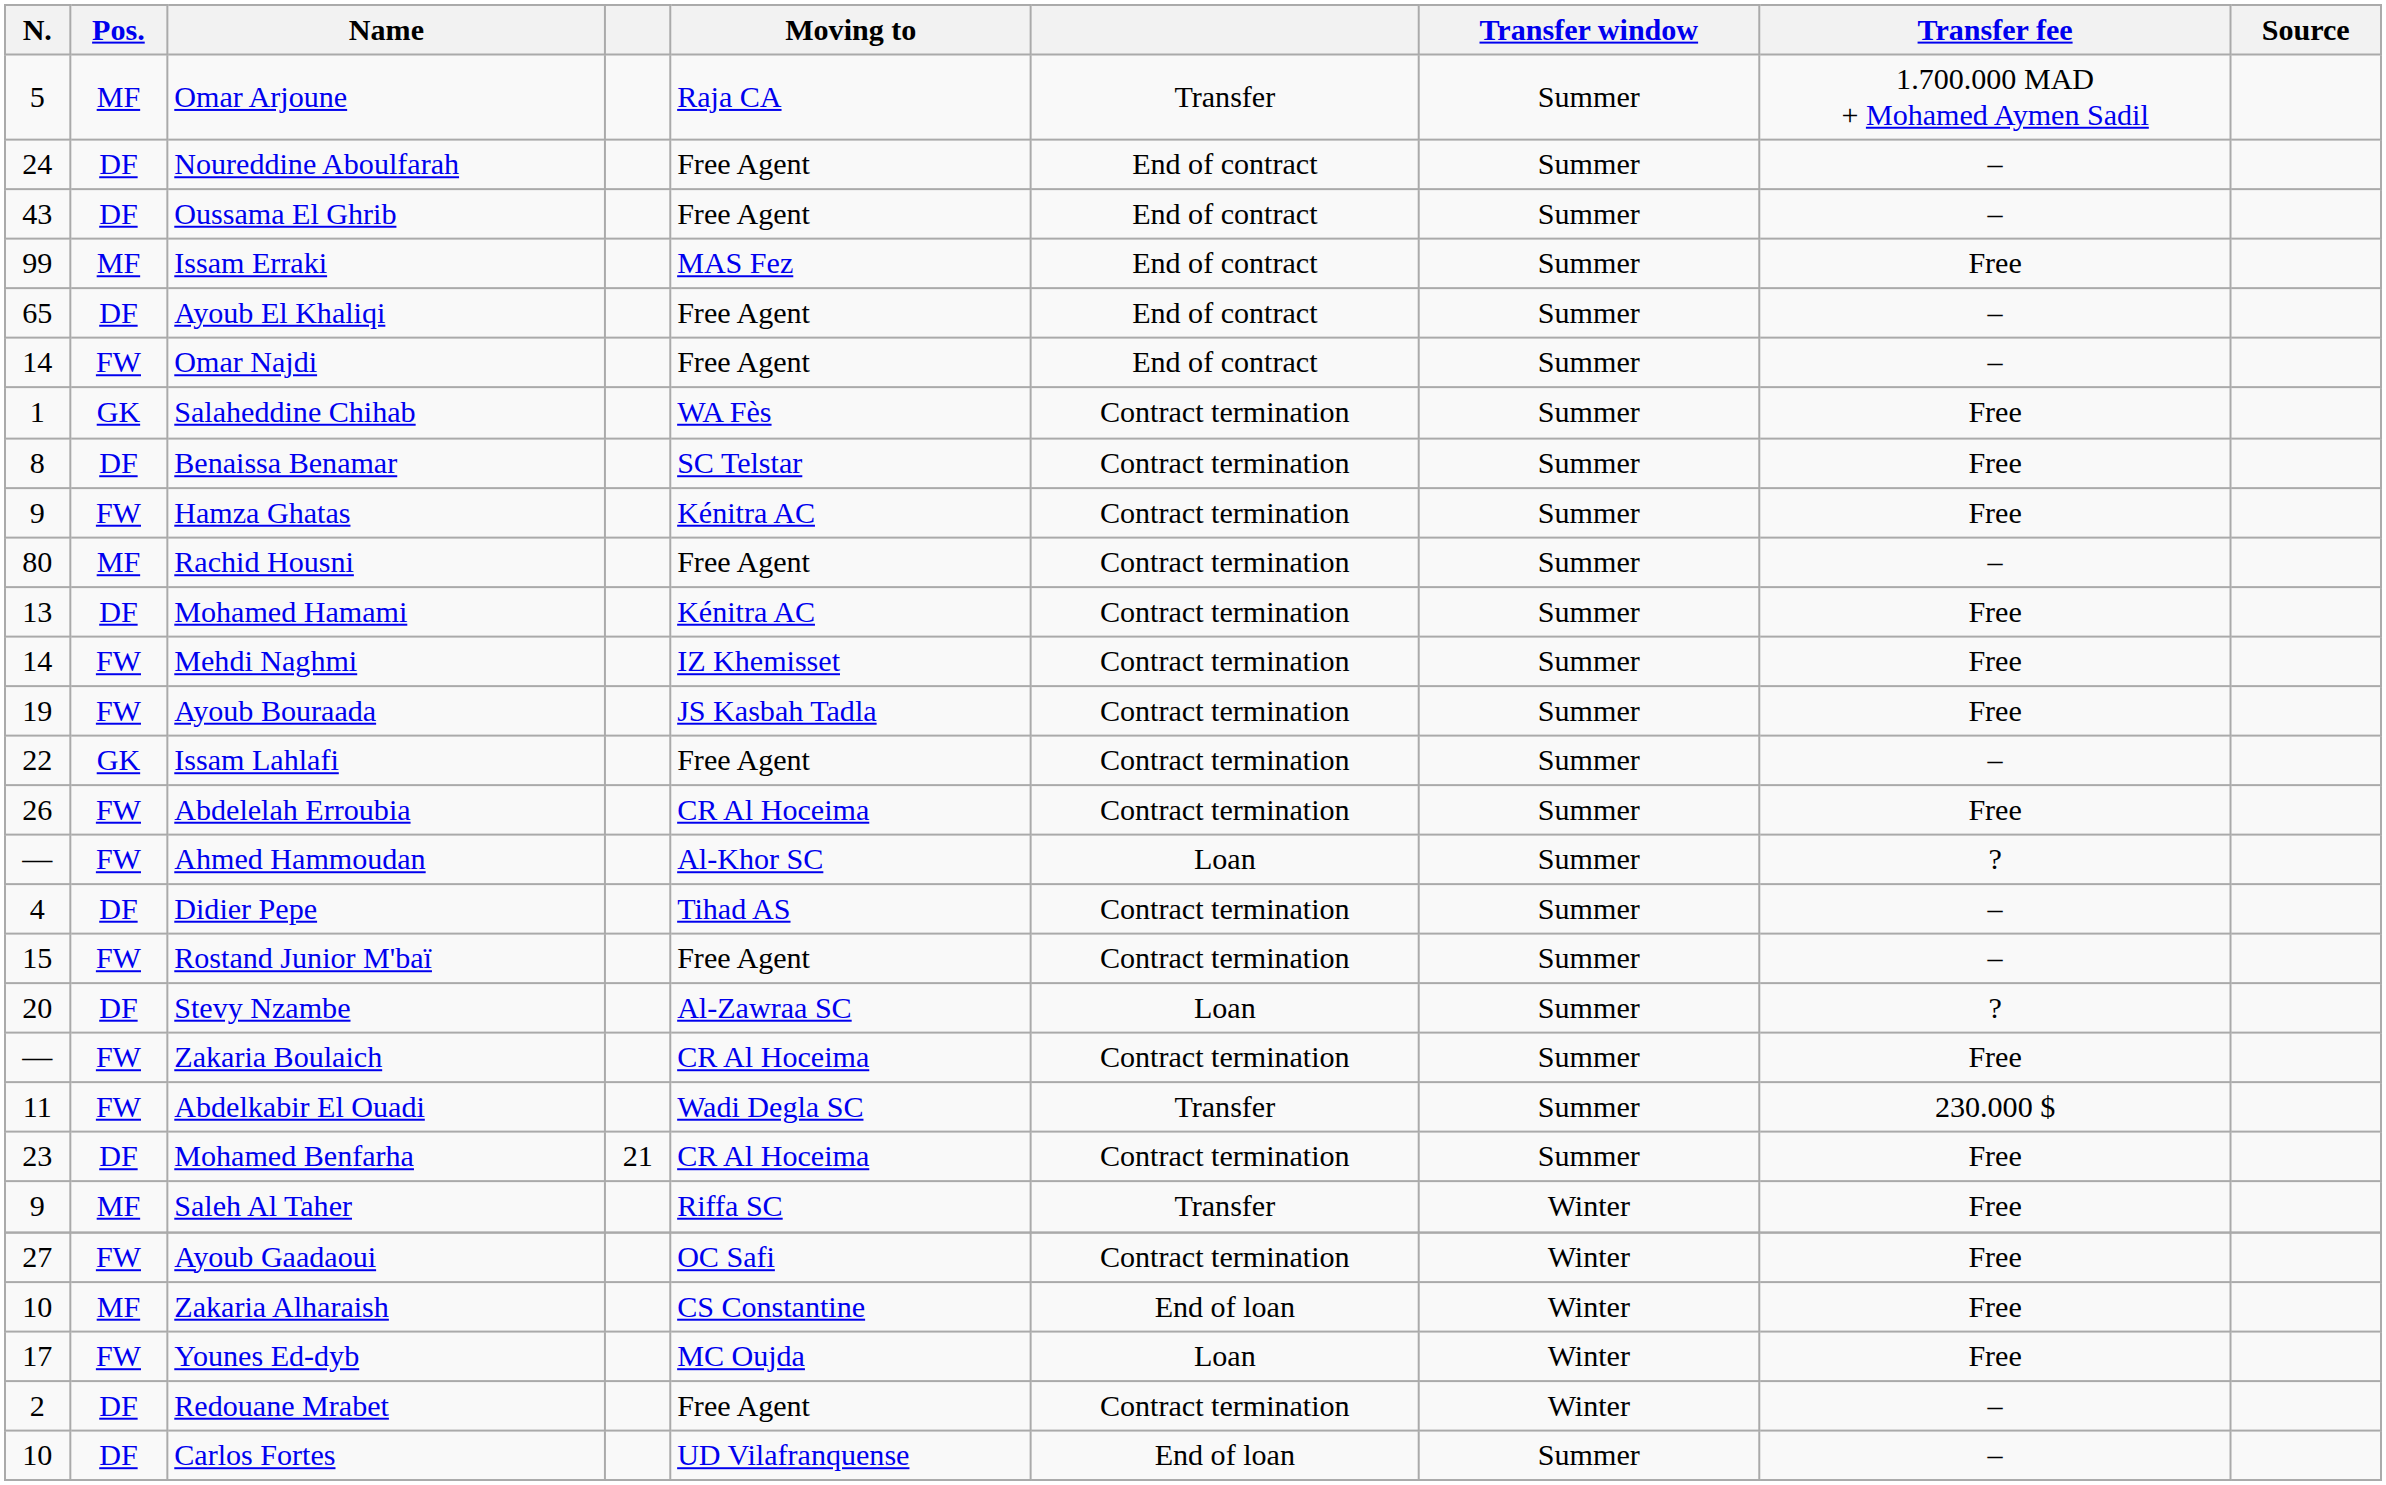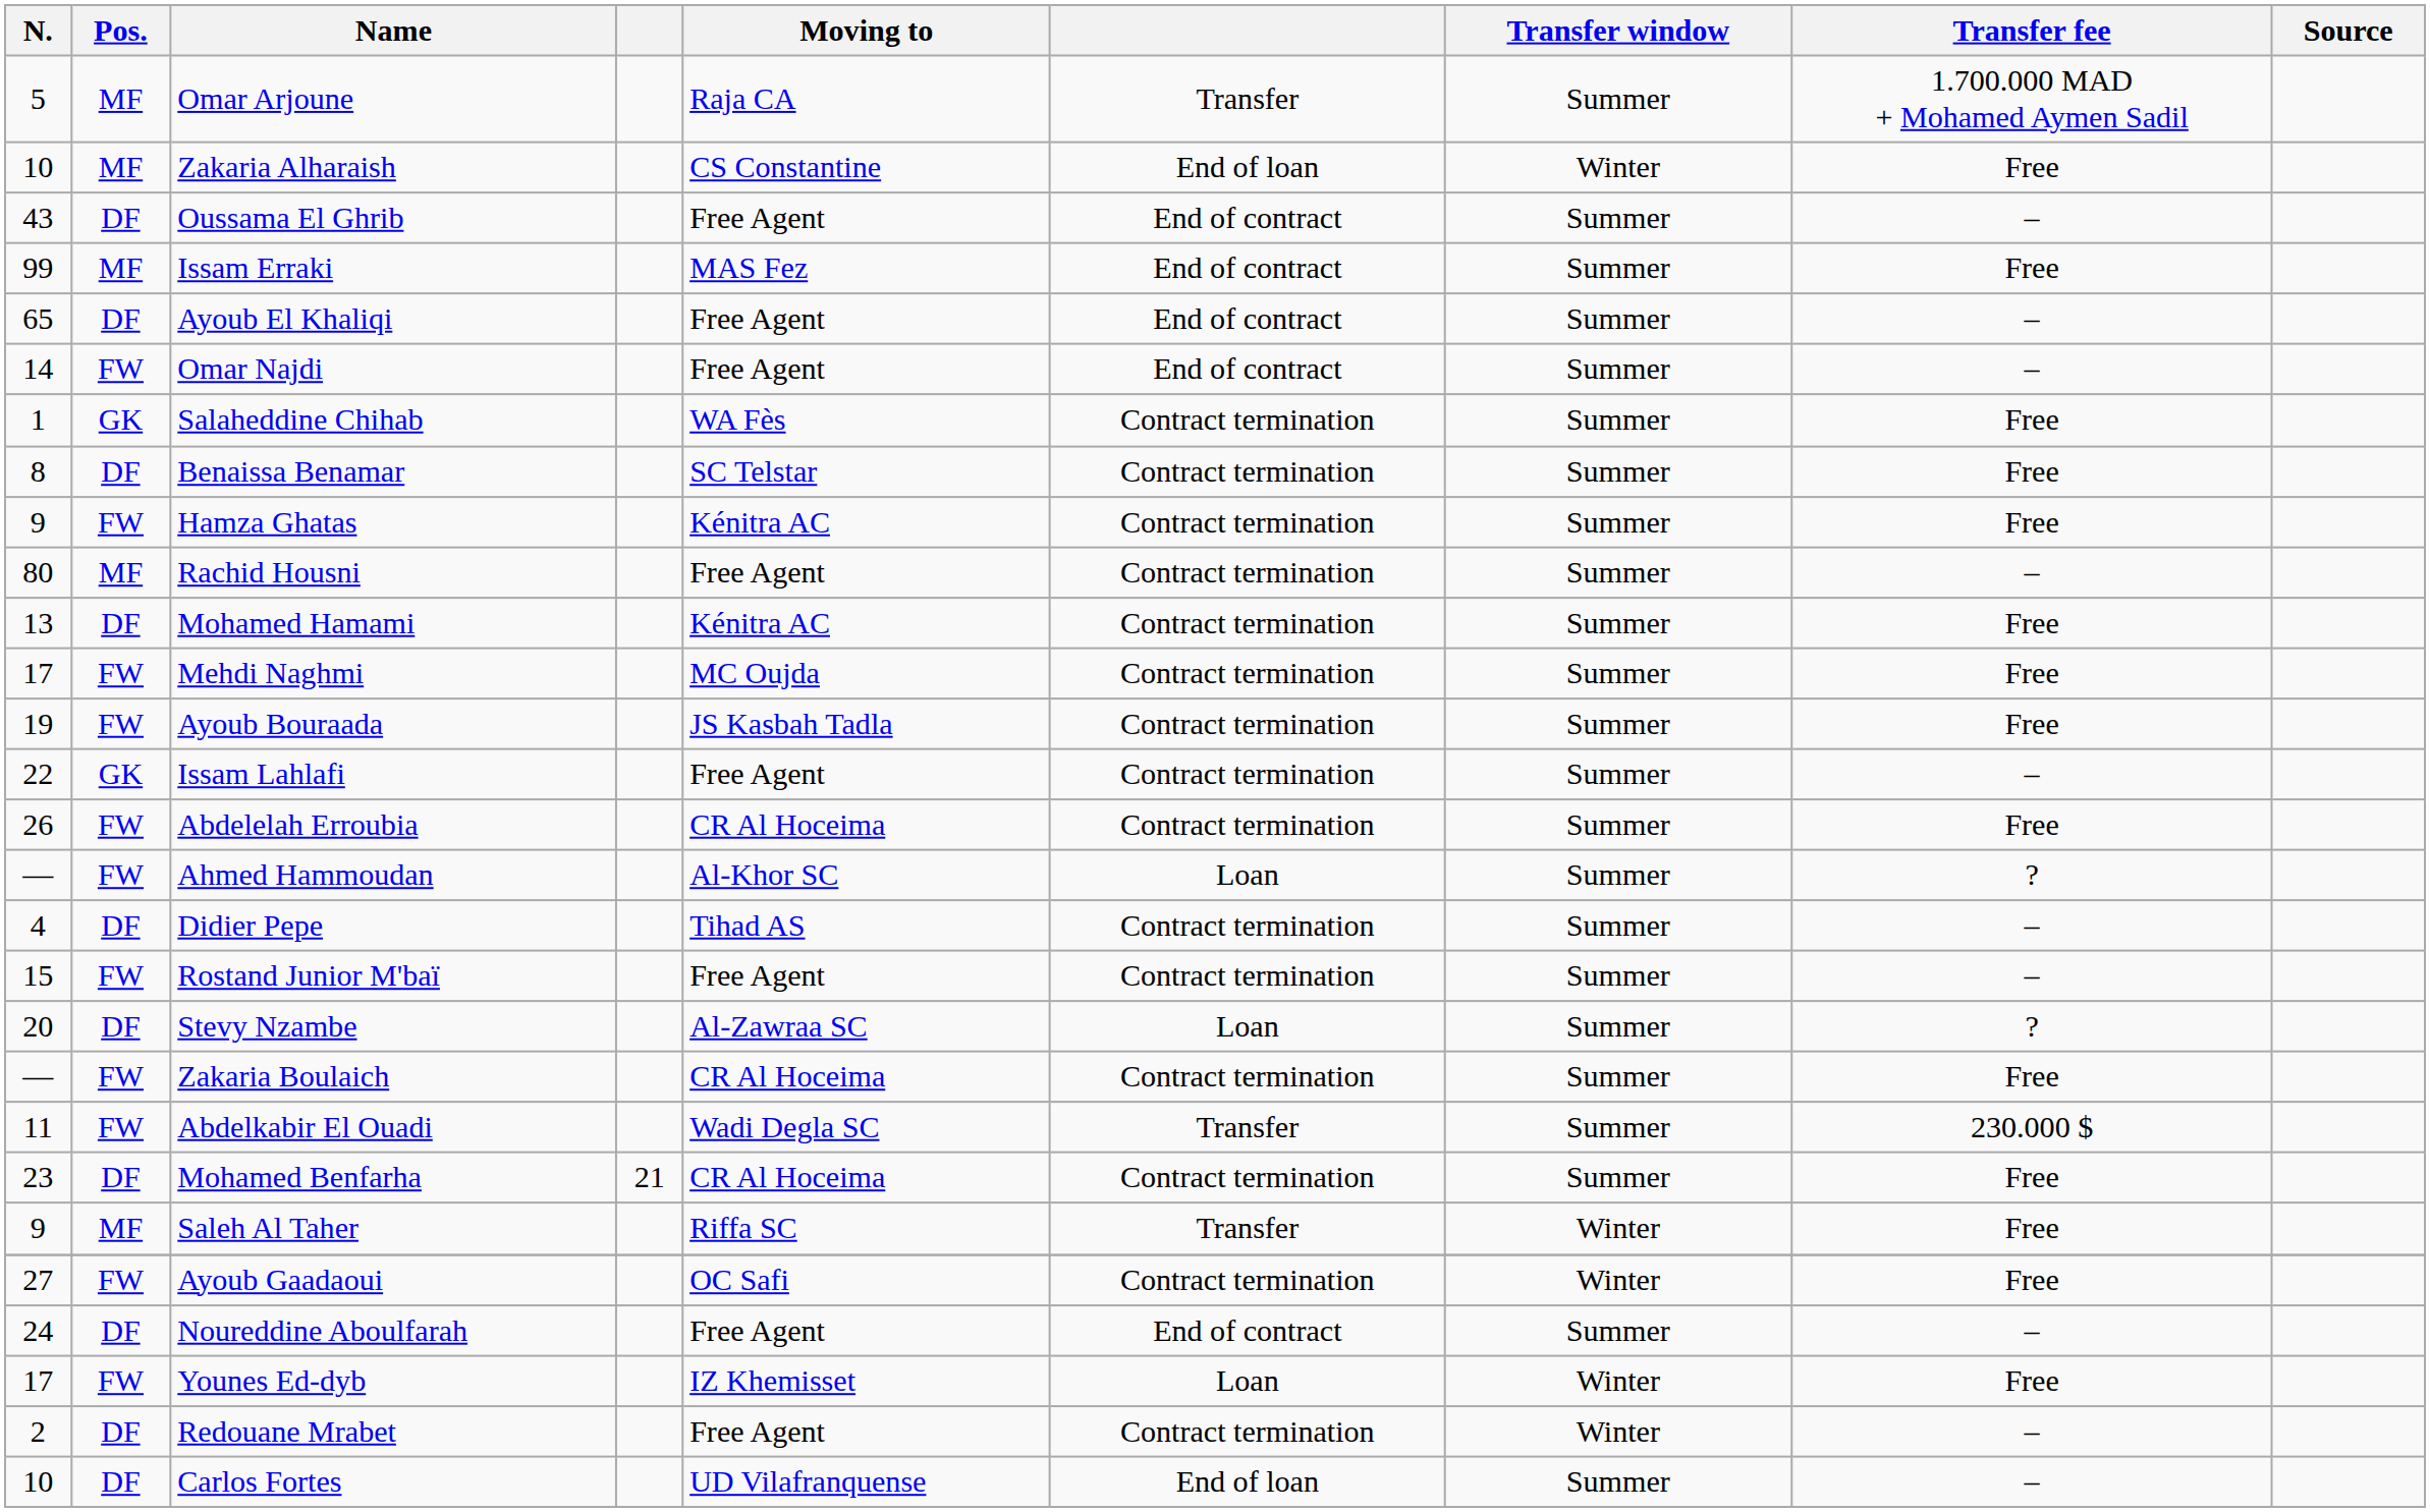rows swapped: Noureddine Aboulfarah <-> Zakaria Alharaish
Mehdi Naghmi | N.: 14 -> 17
Mehdi Naghmi | Moving to: IZ Khemisset -> MC Oujda
Younes Ed-dyb | Moving to: MC Oujda -> IZ Khemisset
